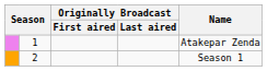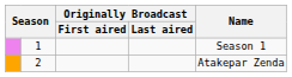1 | Name: Atakepar Zenda -> Season 1
2 | Name: Season 1 -> Atakepar Zenda
